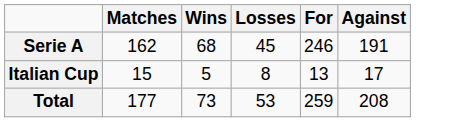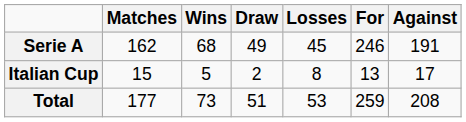+ column: Draw | 49 | 2 | 51
